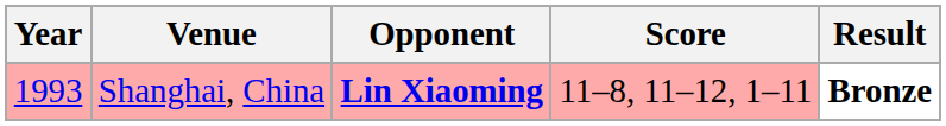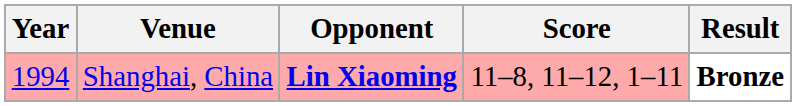Shanghai, China | Year: 1993 -> 1994
